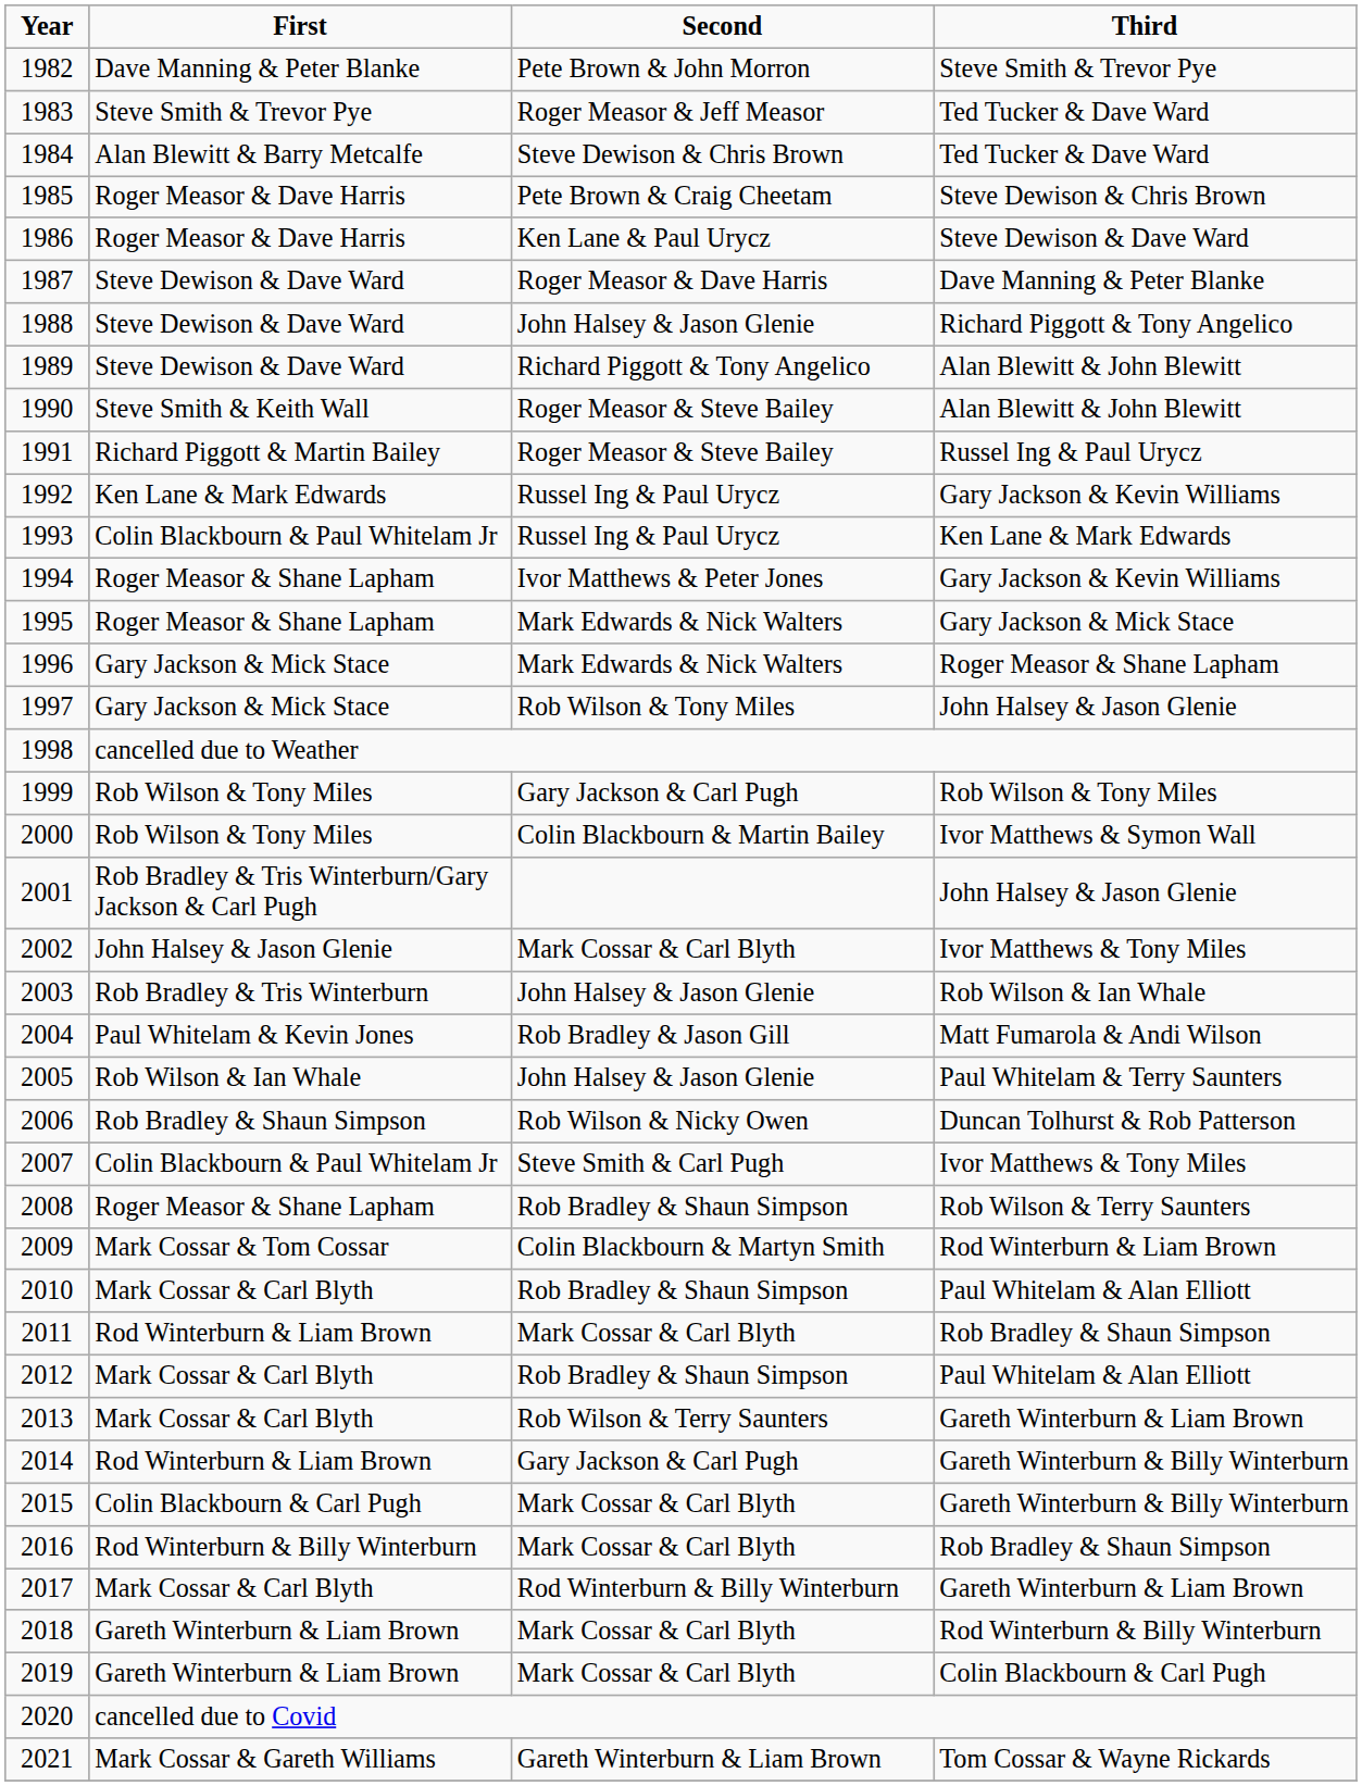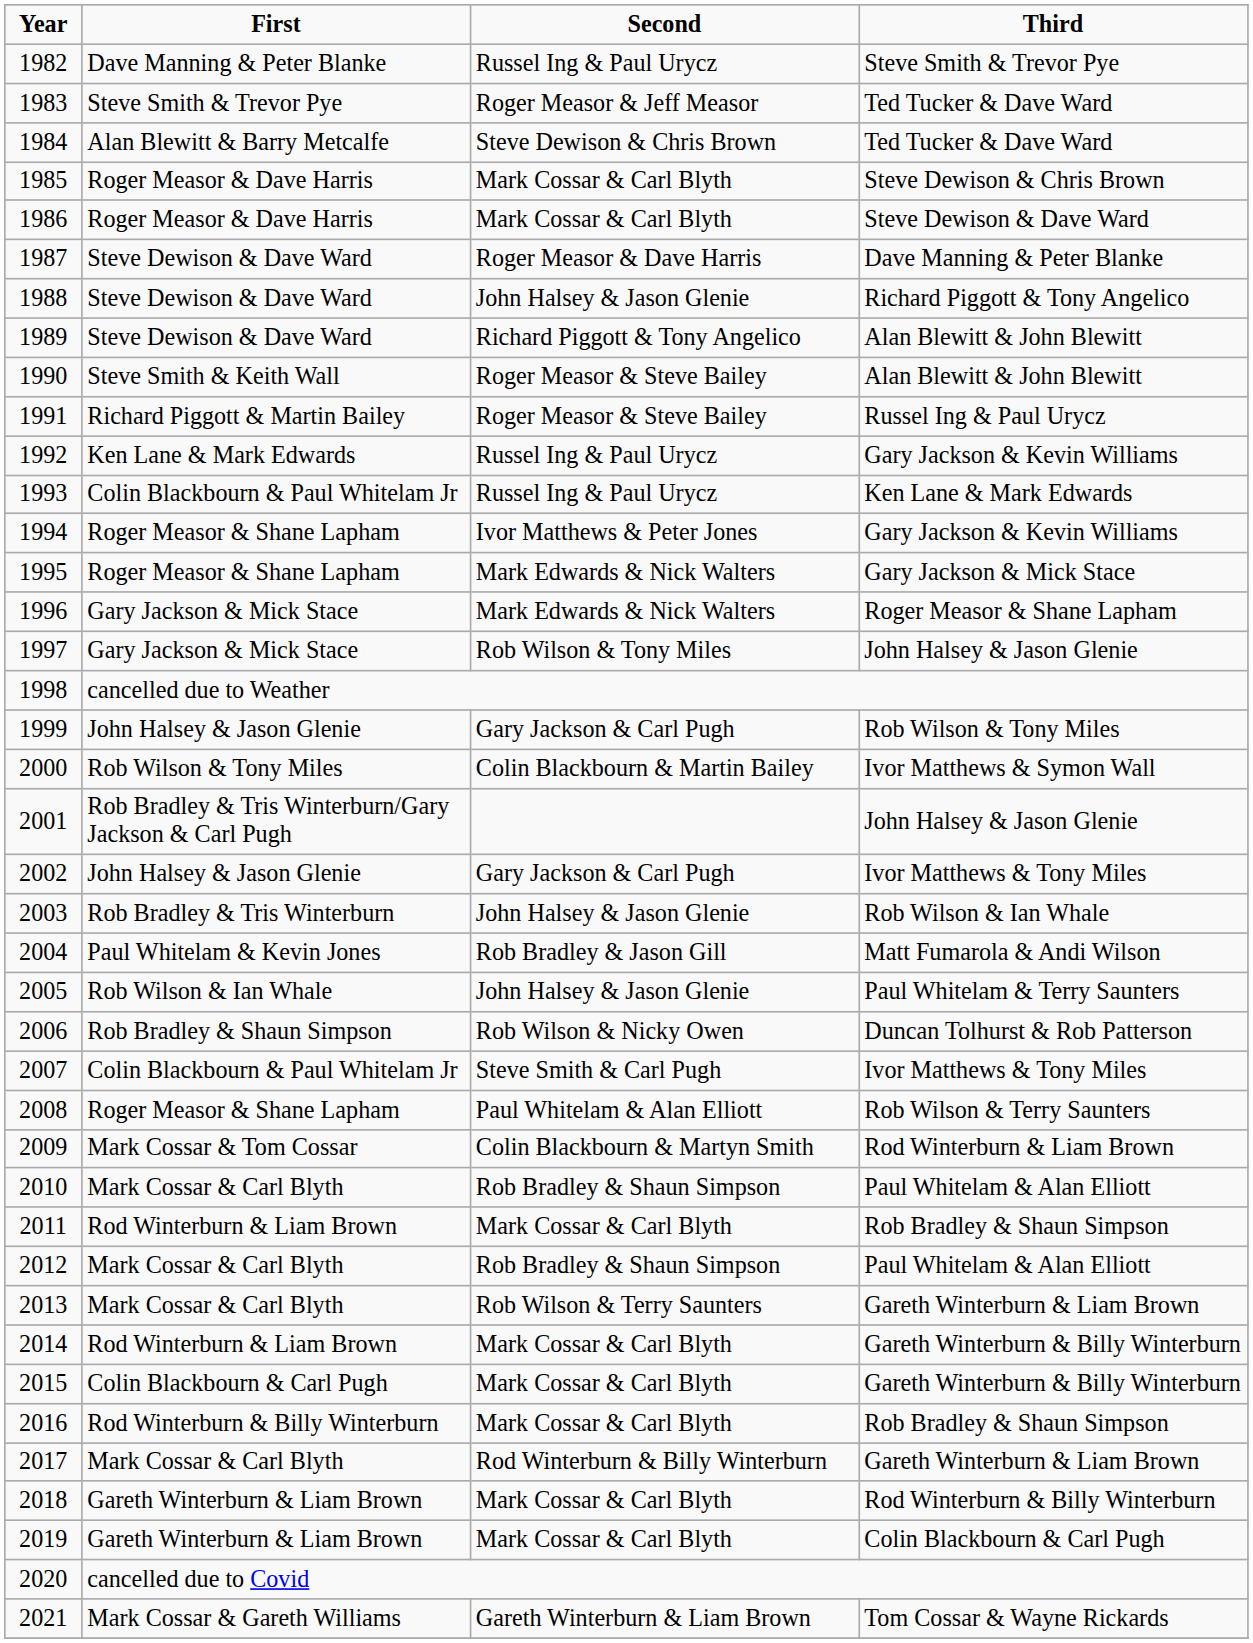1982 | Second: Pete Brown & John Morron -> Russel Ing & Paul Urycz
1985 | Second: Pete Brown & Craig Cheetam -> Mark Cossar & Carl Blyth
1986 | Second: Ken Lane & Paul Urycz -> Mark Cossar & Carl Blyth
1999 | First: Rob Wilson & Tony Miles -> John Halsey & Jason Glenie
2002 | Second: Mark Cossar & Carl Blyth -> Gary Jackson & Carl Pugh
2008 | Second: Rob Bradley & Shaun Simpson -> Paul Whitelam & Alan Elliott
2014 | Second: Gary Jackson & Carl Pugh -> Mark Cossar & Carl Blyth
